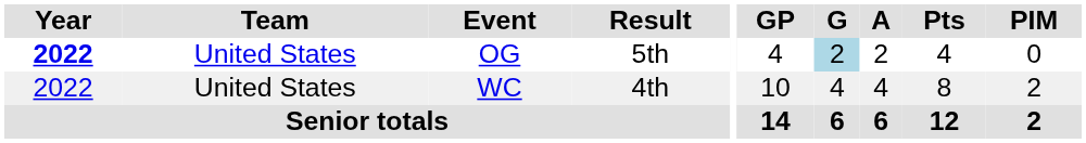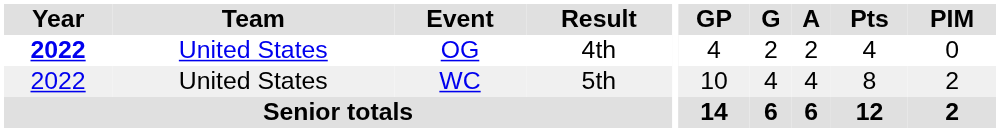OG | Result: 5th -> 4th
OG | G: lightblue background -> no background
WC | Result: 4th -> 5th
